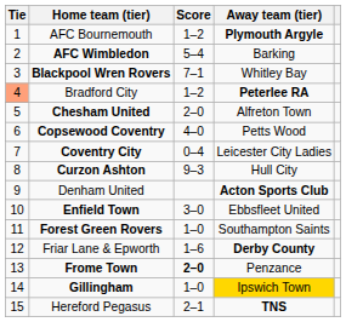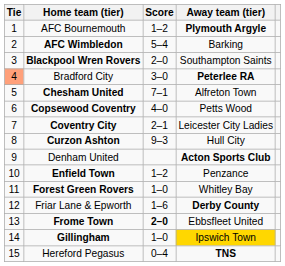Blackpool Wren Rovers | Score: 7–1 -> 2–0
Blackpool Wren Rovers | Away team (tier): Whitley Bay -> Southampton Saints
Bradford City | Score: 1–2 -> 3–0
Chesham United | Score: 2–0 -> 7–1
Coventry City | Score: 0–4 -> 2–1
Enfield Town | Score: 3–0 -> 1–2
Enfield Town | Away team (tier): Ebbsfleet United -> Penzance
Forest Green Rovers | Away team (tier): Southampton Saints -> Whitley Bay
Frome Town | Away team (tier): Penzance -> Ebbsfleet United
Hereford Pegasus | Score: 2–1 -> 0–4
